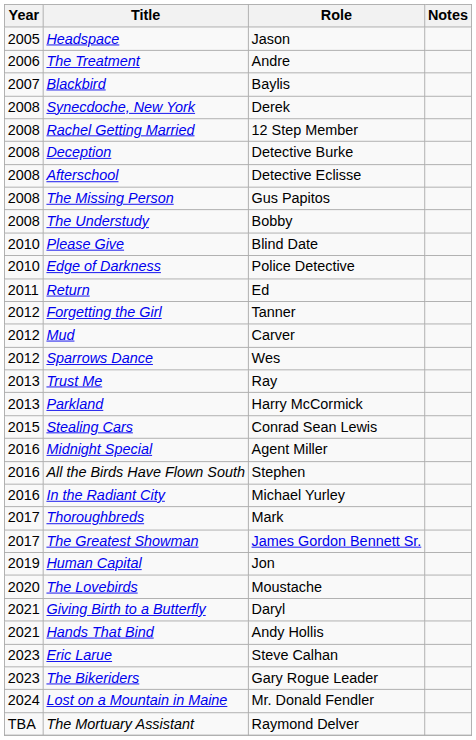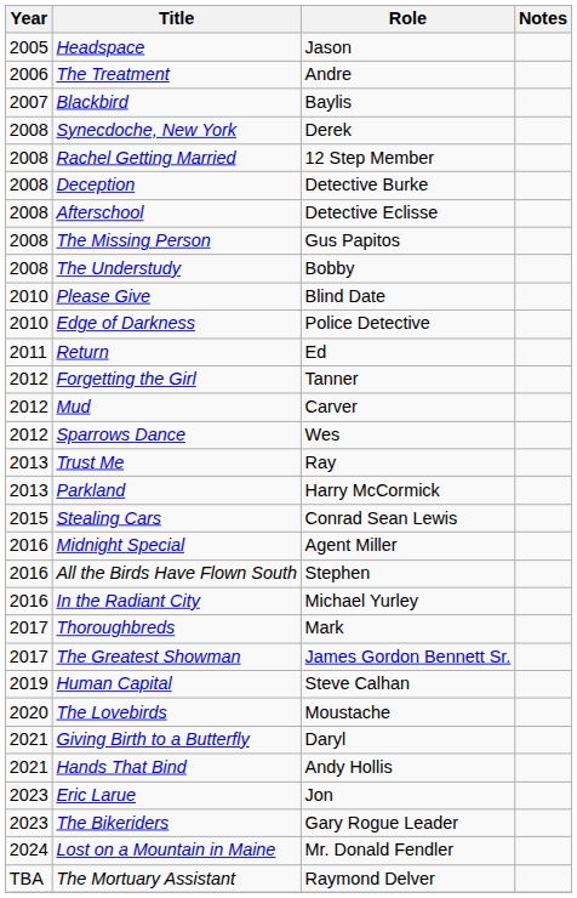Human Capital | Role: Jon -> Steve Calhan
Eric Larue | Role: Steve Calhan -> Jon
